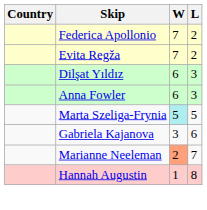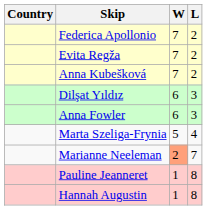+ row: Anna Kubešková | 7 | 2
Marta Szeliga-Frynia | W: paleturquoise background -> no background
Marta Szeliga-Frynia | L: 5 -> 4
- row: Gabriela Kajanova | 3 | 6
+ row: Pauline Jeanneret | 1 | 8
